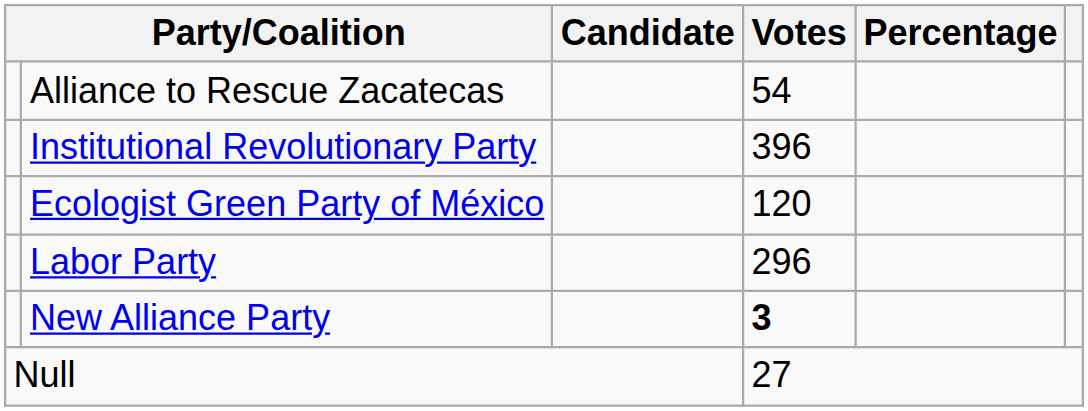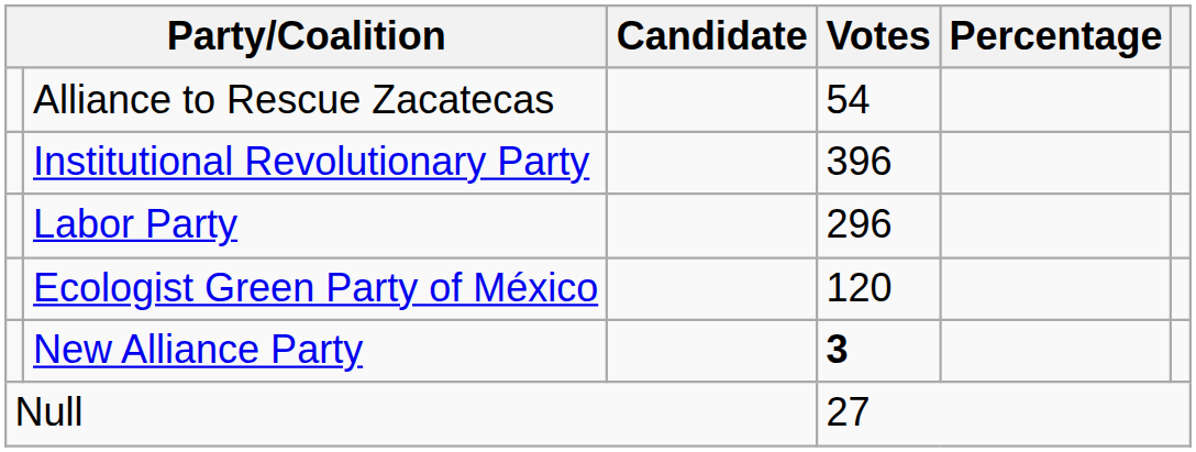rows swapped: Ecologist Green Party of México <-> Labor Party
